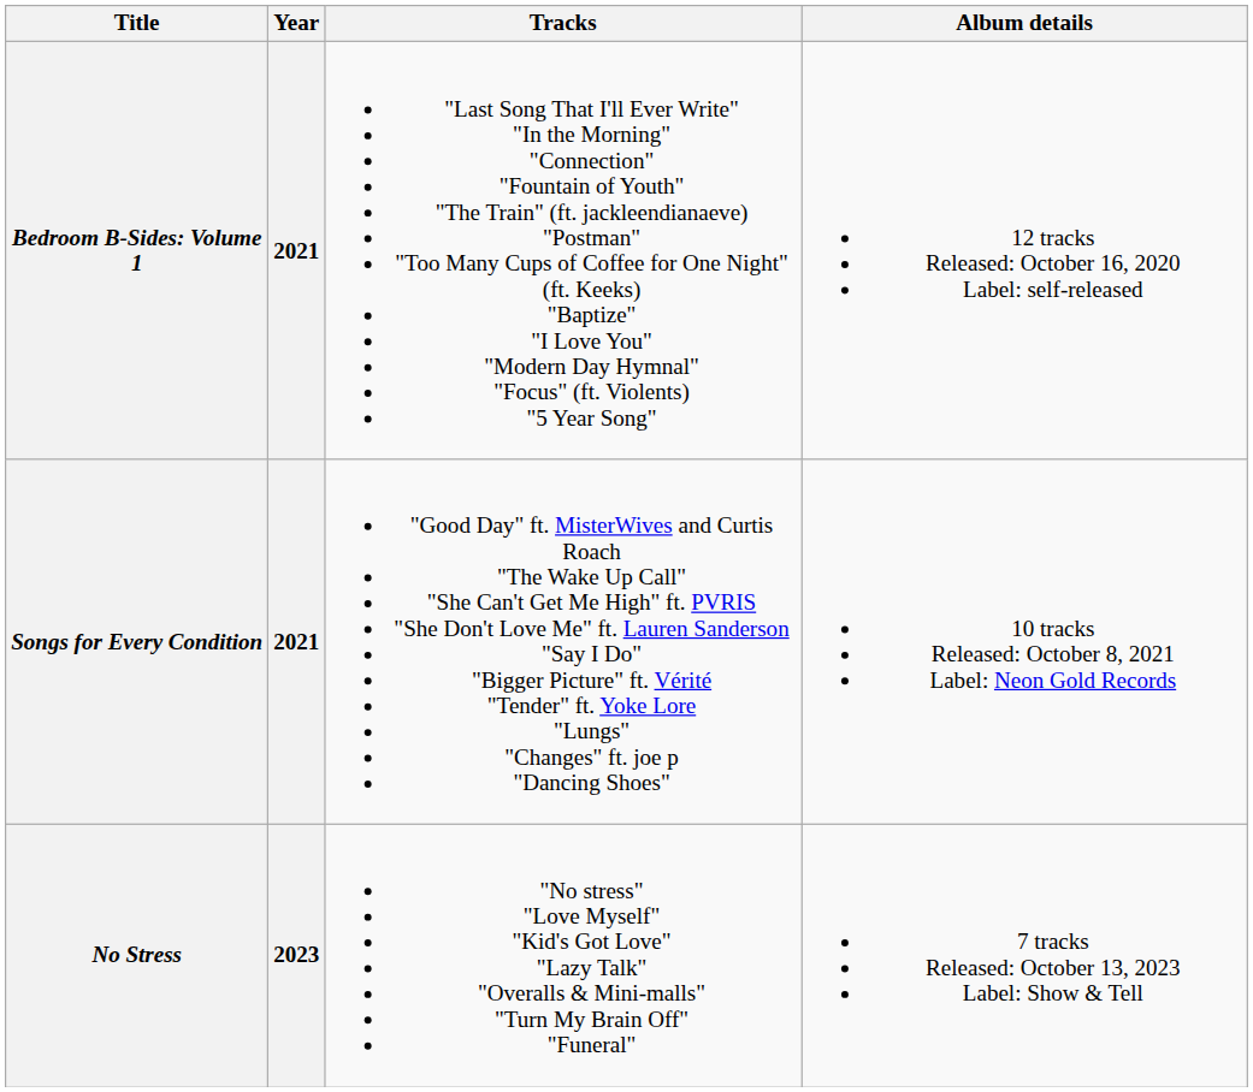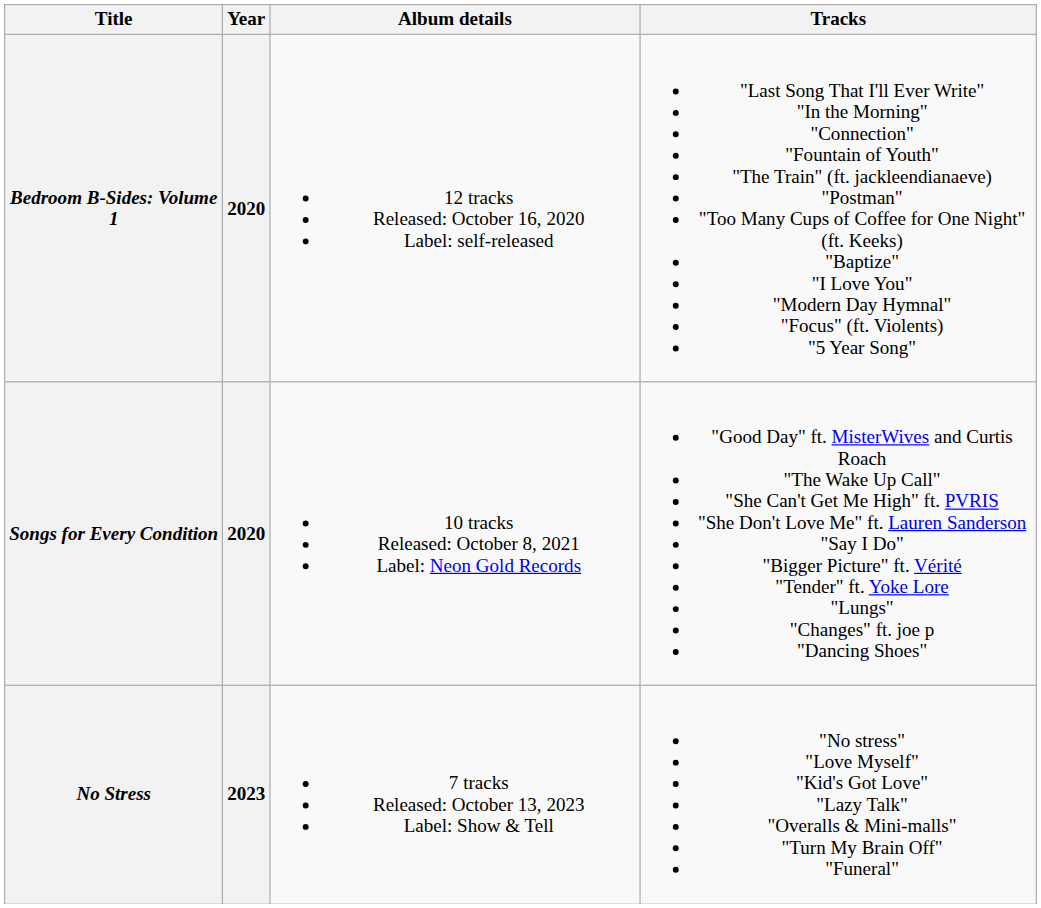columns swapped: Album details <-> Tracks
Bedroom B-Sides: Volume 1 | Year: 2021 -> 2020
Songs for Every Condition | Year: 2021 -> 2020
